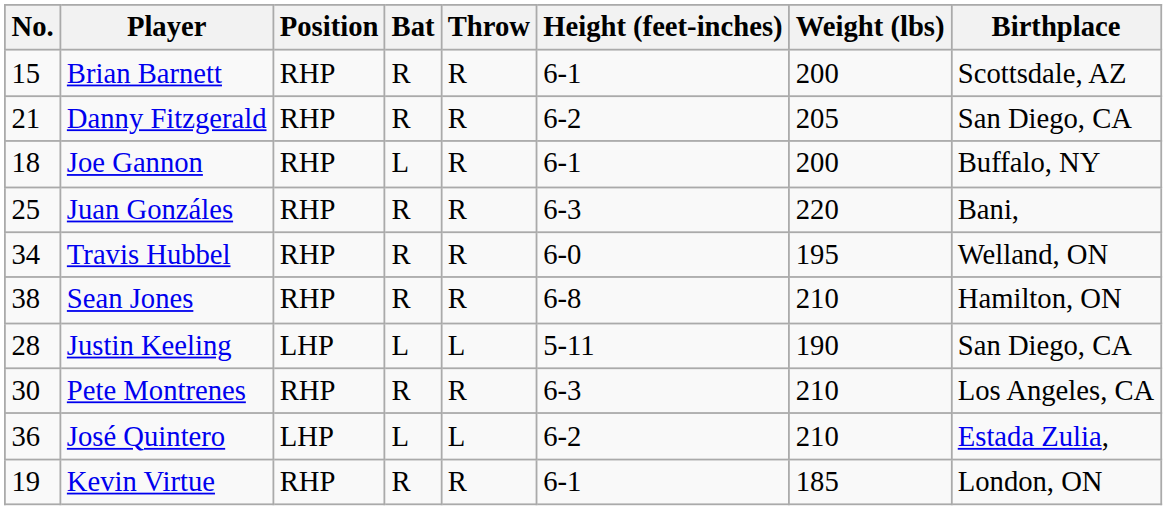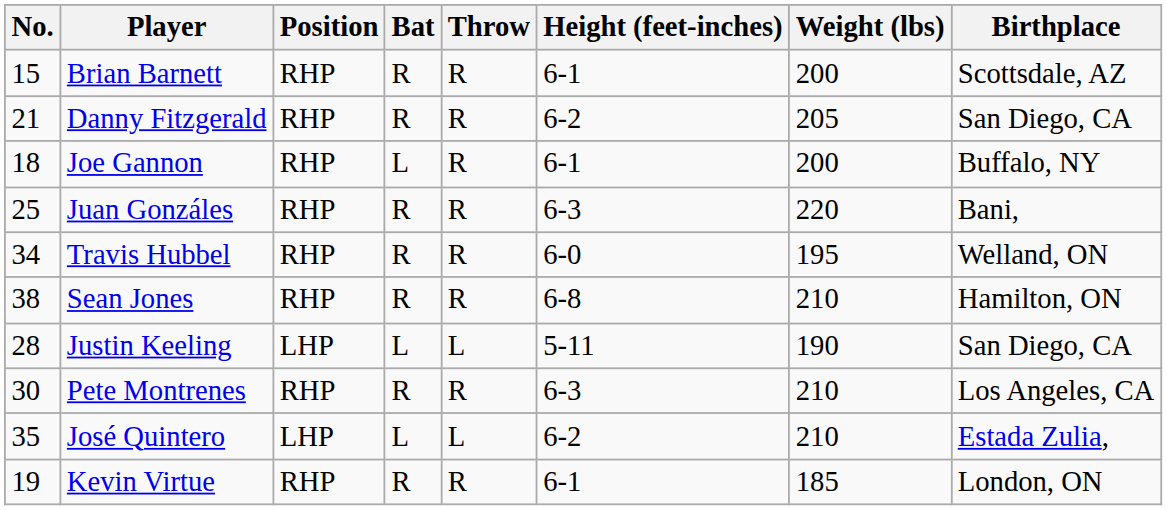José Quintero | No.: 36 -> 35
